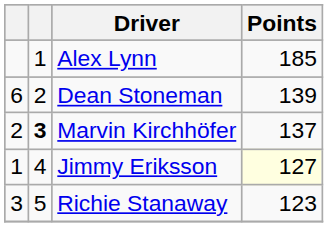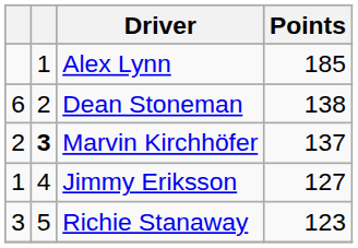Dean Stoneman | Points: 139 -> 138
Jimmy Eriksson | Points: lightyellow background -> no background
